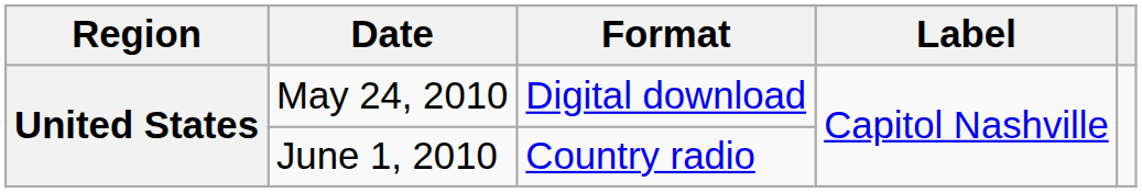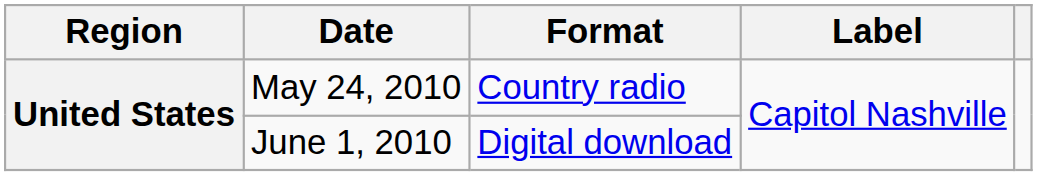May 24, 2010 | Format: Digital download -> Country radio
June 1, 2010 | Format: Country radio -> Digital download
